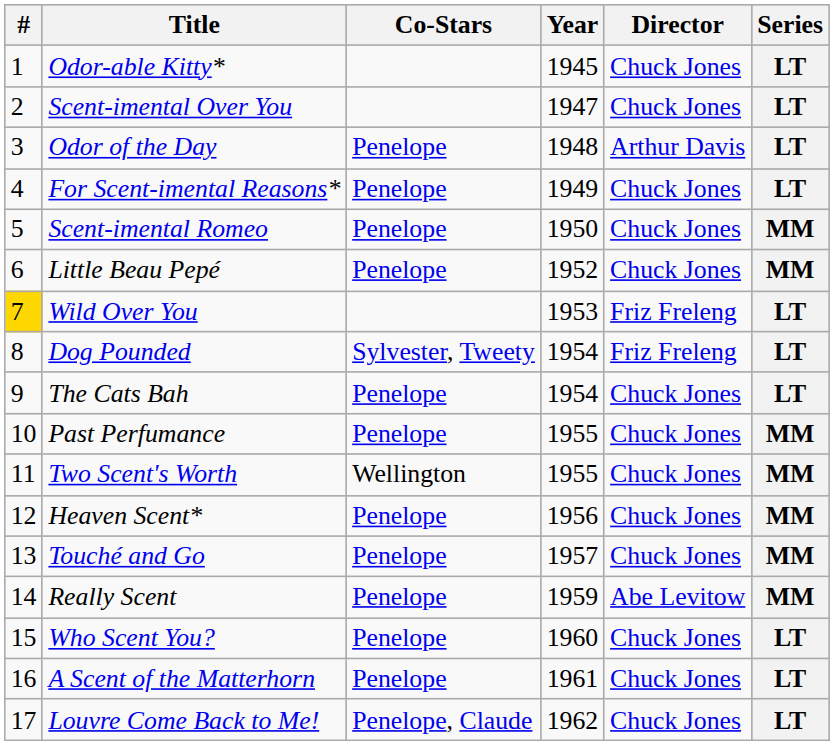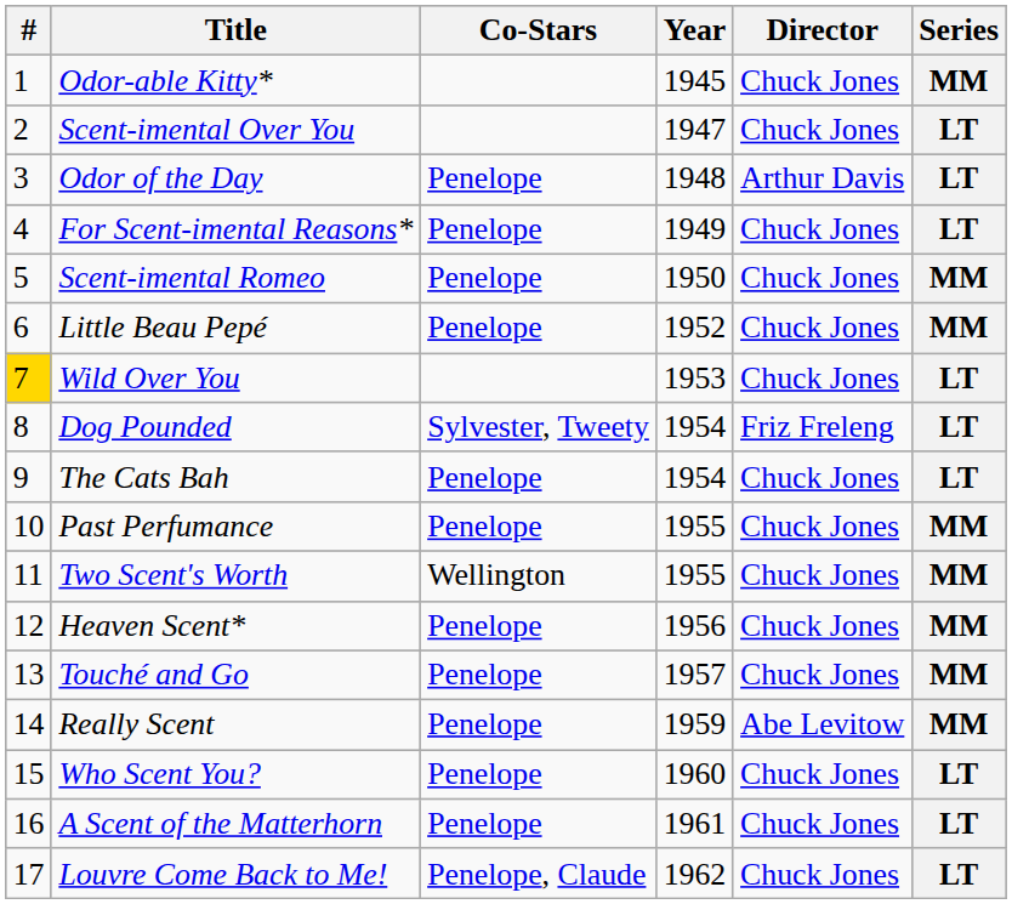Odor-able Kitty* | Series: LT -> MM
Wild Over You | Director: Friz Freleng -> Chuck Jones
